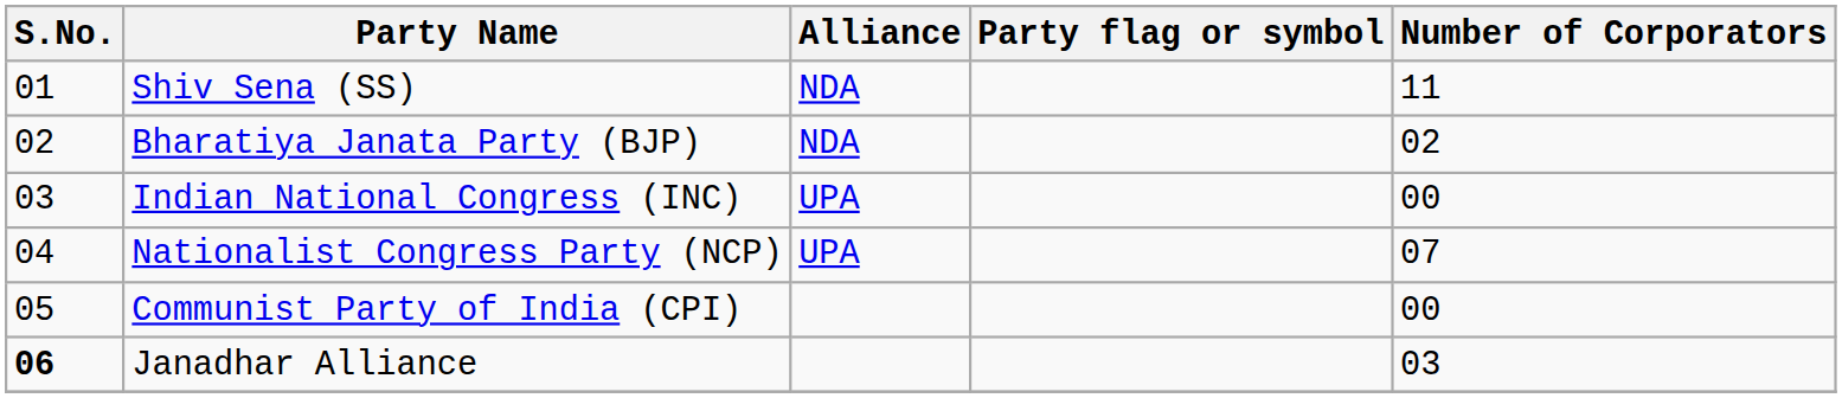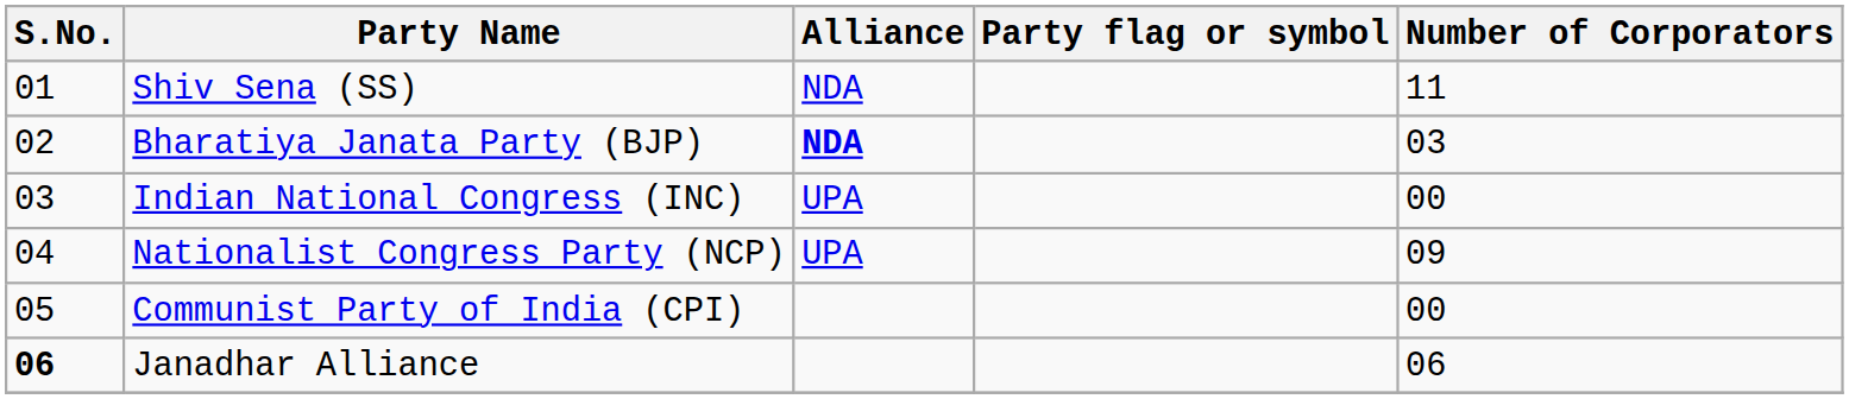Bharatiya Janata Party (BJP) | Alliance: normal -> bold
Bharatiya Janata Party (BJP) | Number of Corporators: 02 -> 03
Nationalist Congress Party (NCP) | Number of Corporators: 07 -> 09
Janadhar Alliance | Number of Corporators: 03 -> 06
